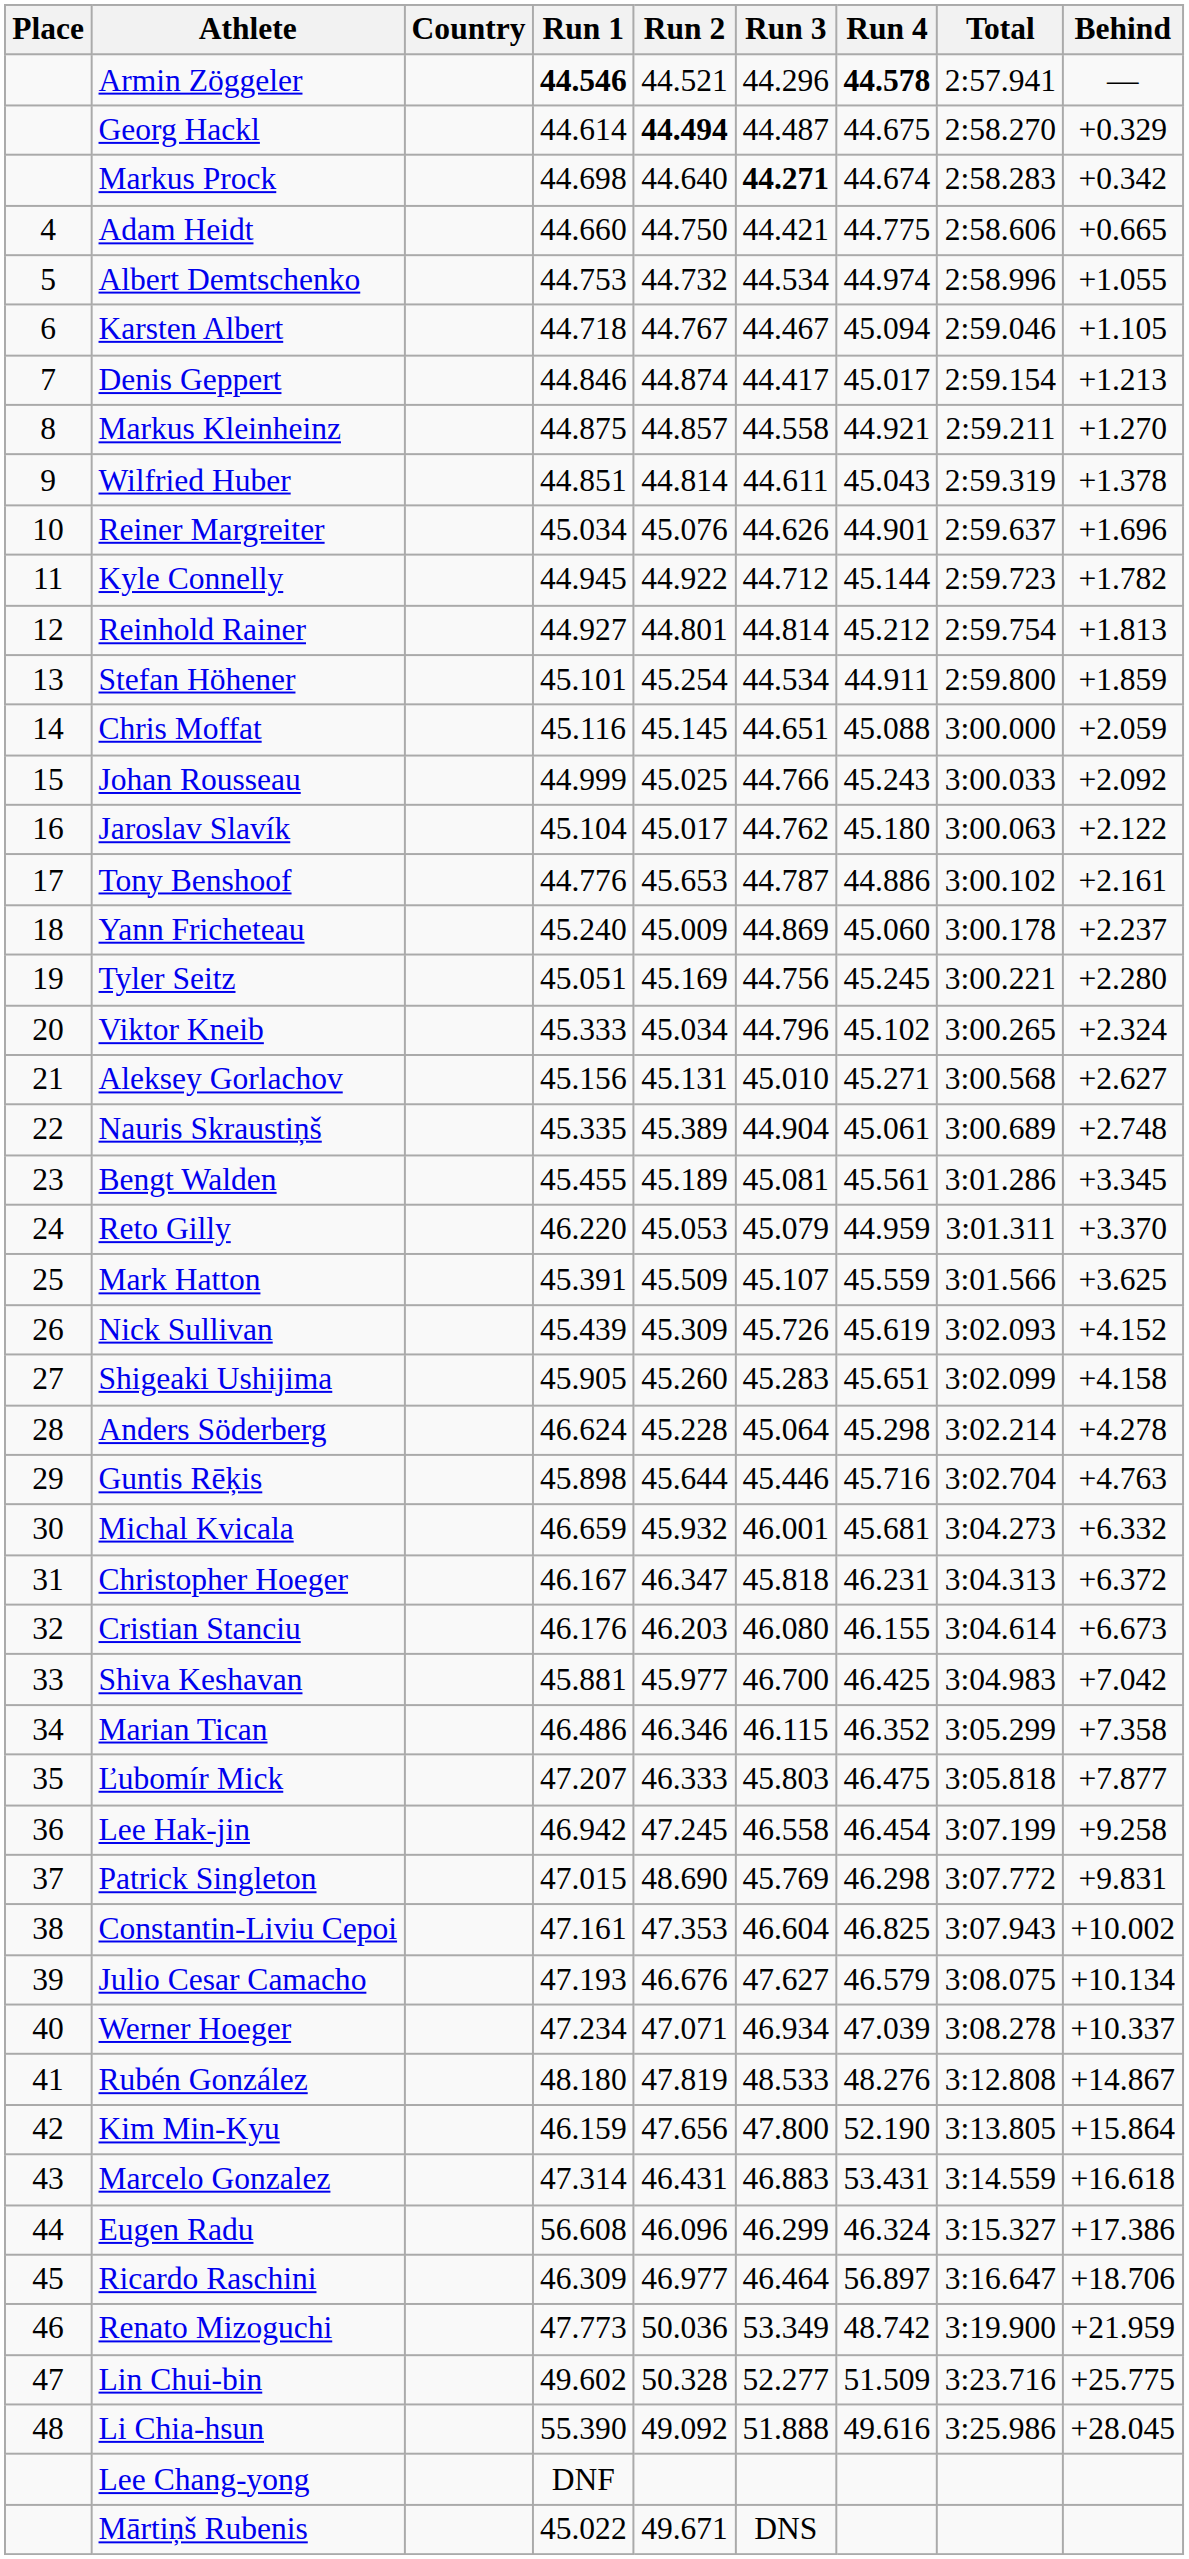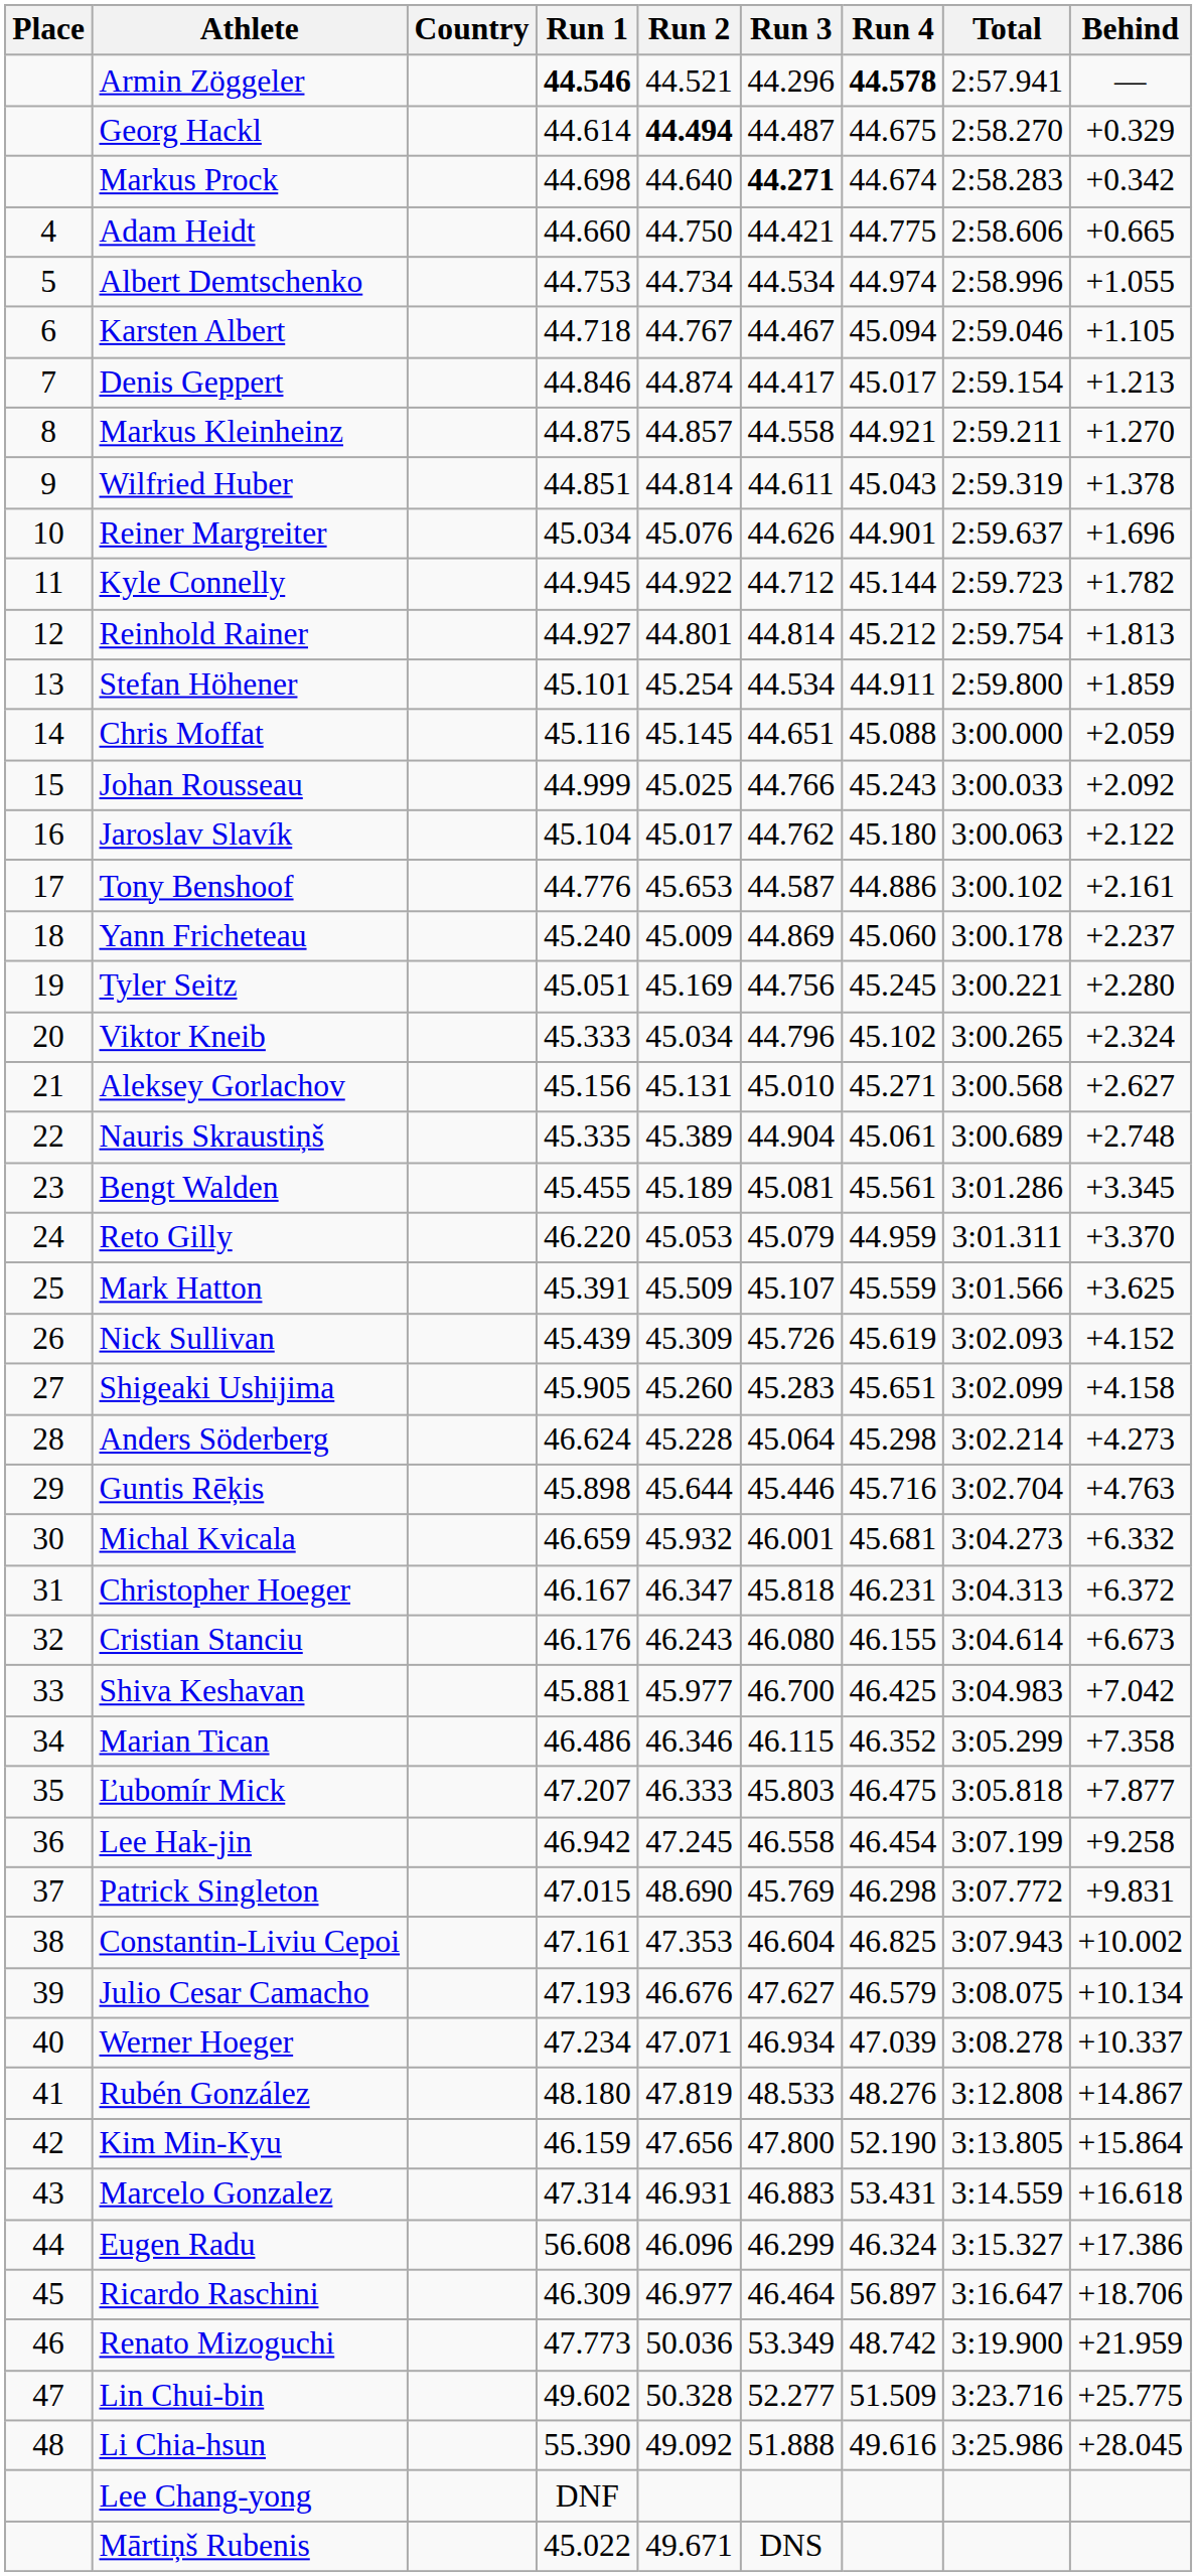Albert Demtschenko | Run 2: 44.732 -> 44.734
Tony Benshoof | Run 3: 44.787 -> 44.587
Anders Söderberg | Behind: +4.278 -> +4.273
Cristian Stanciu | Run 2: 46.203 -> 46.243
Marcelo Gonzalez | Run 2: 46.431 -> 46.931
